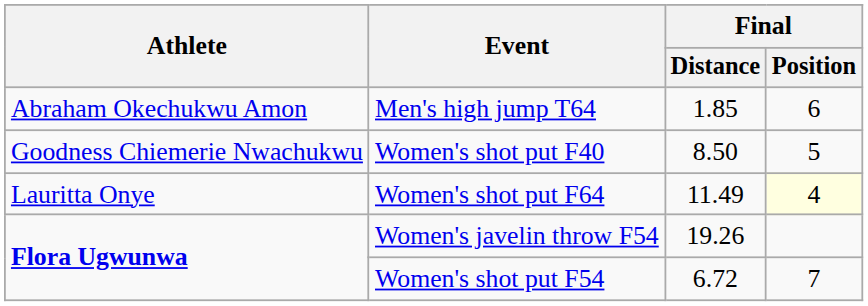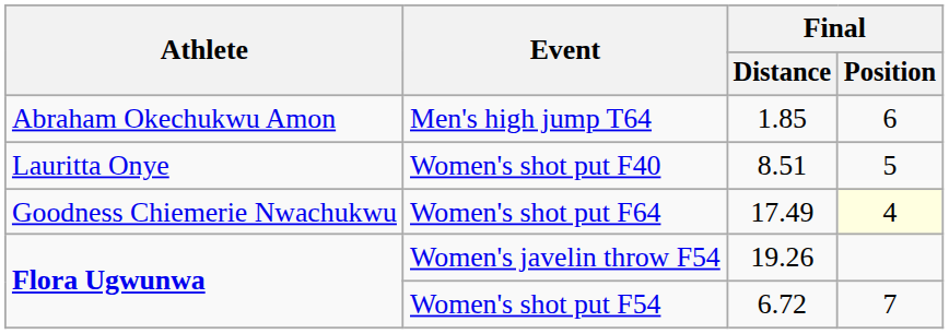Women's shot put F40 | Athlete: Goodness Chiemerie Nwachukwu -> Lauritta Onye
Women's shot put F40 | Final / Distance: 8.50 -> 8.51
Women's shot put F64 | Athlete: Lauritta Onye -> Goodness Chiemerie Nwachukwu
Women's shot put F64 | Final / Distance: 11.49 -> 17.49
